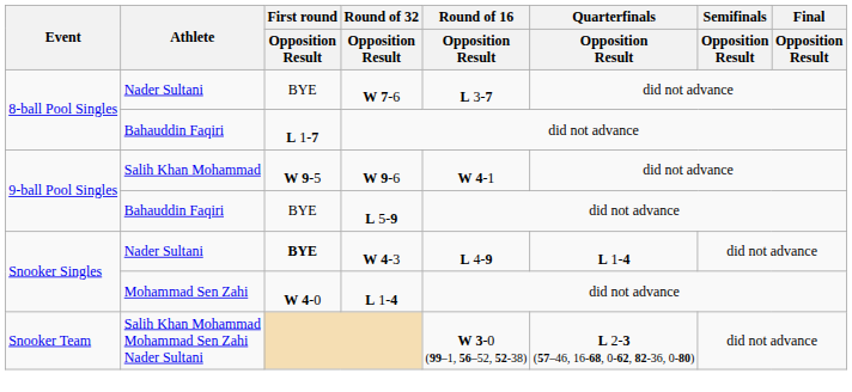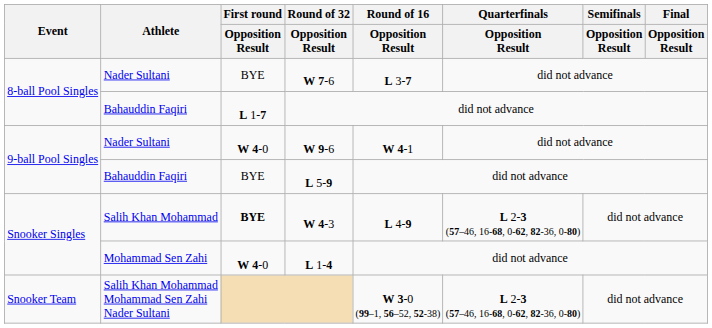W 9-6 | Athlete: Salih Khan Mohammad -> Nader Sultani
W 9-6 | First round / Opposition Result: W 9-5 -> W 4-0
W 4-3 | Athlete: Nader Sultani -> Salih Khan Mohammad
W 4-3 | Quarterfinals / Opposition Result: L 1-4 -> L 2-3 (57–46, 16-68, 0-62, 82-36, 0-80)
